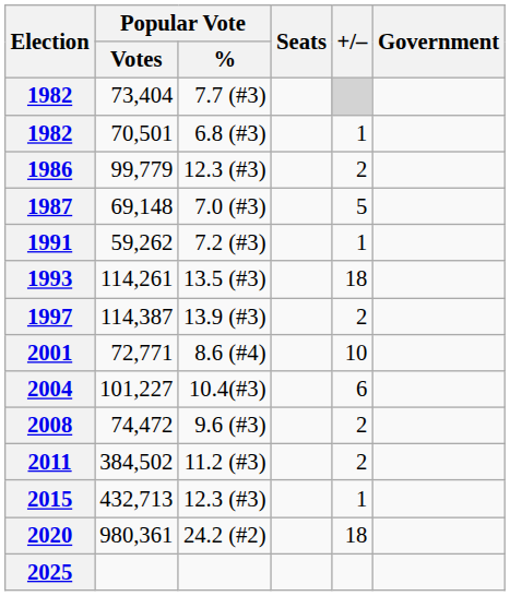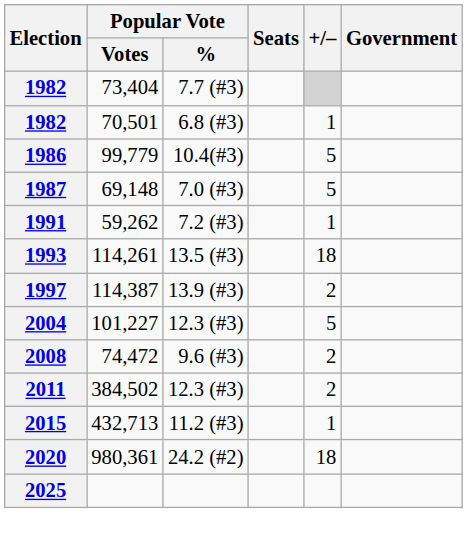1986 | Popular Vote / %: 12.3 (#3) -> 10.4(#3)
1986 | +/–: 2 -> 5
- row: 2001 | 72,771 | 8.6 (#4) | 10
2004 | Popular Vote / %: 10.4(#3) -> 12.3 (#3)
2004 | +/–: 6 -> 5
2011 | Popular Vote / %: 11.2 (#3) -> 12.3 (#3)
2015 | Popular Vote / %: 12.3 (#3) -> 11.2 (#3)
